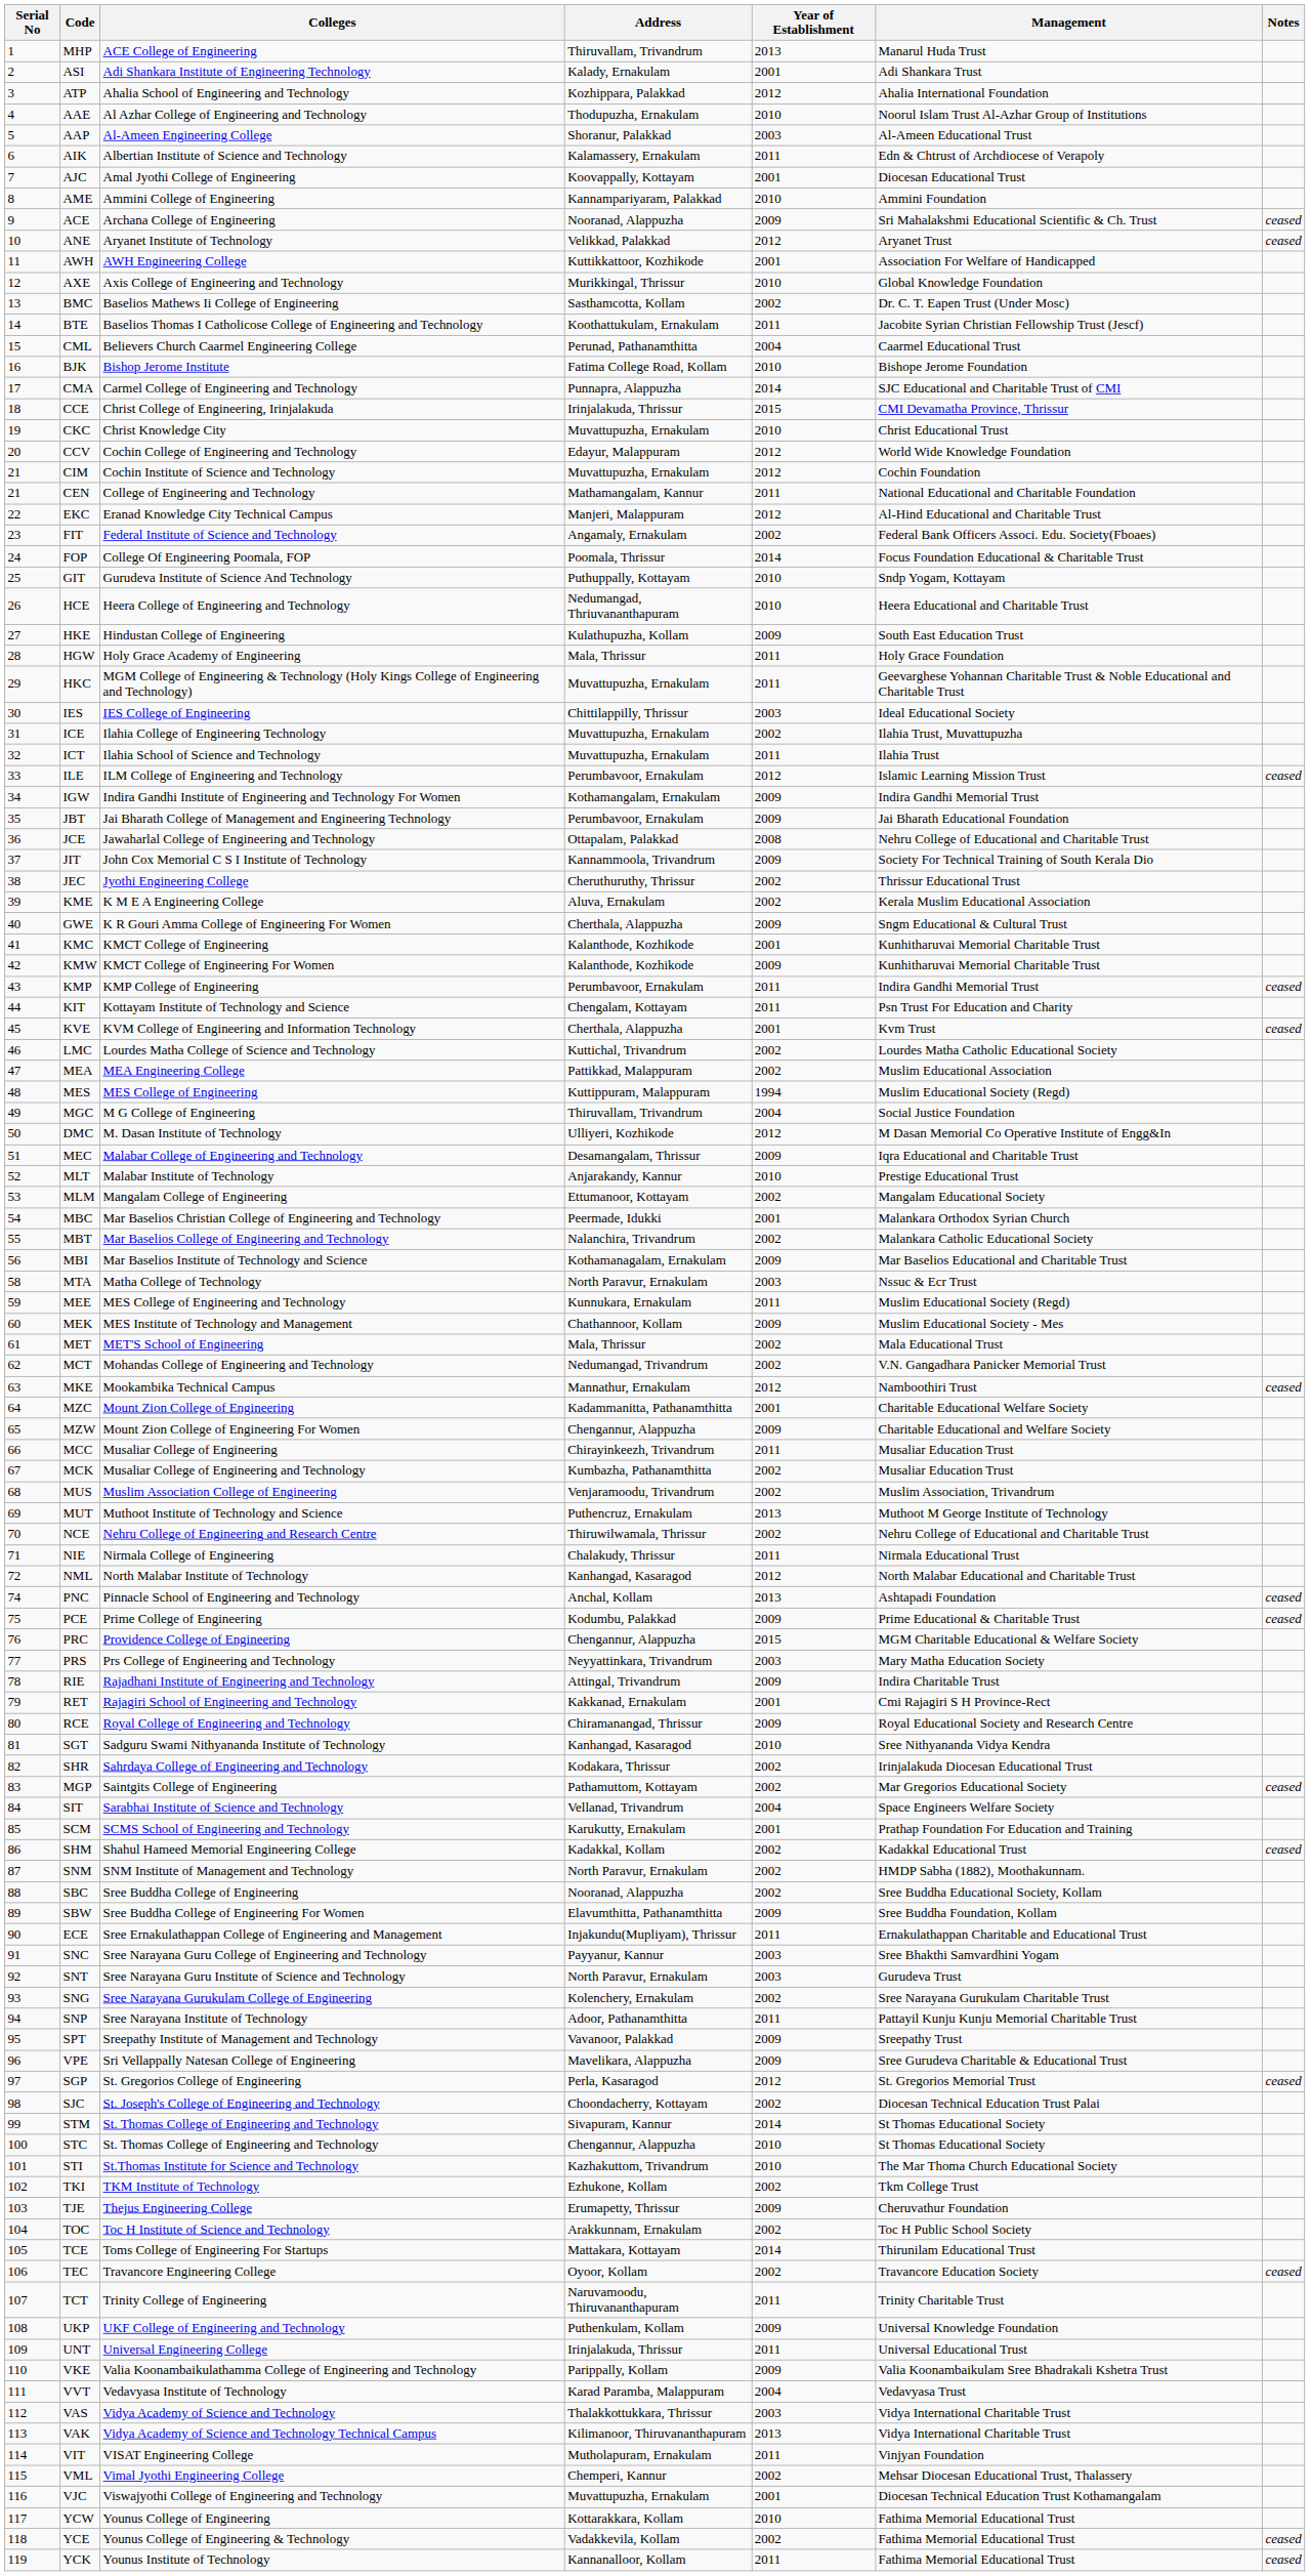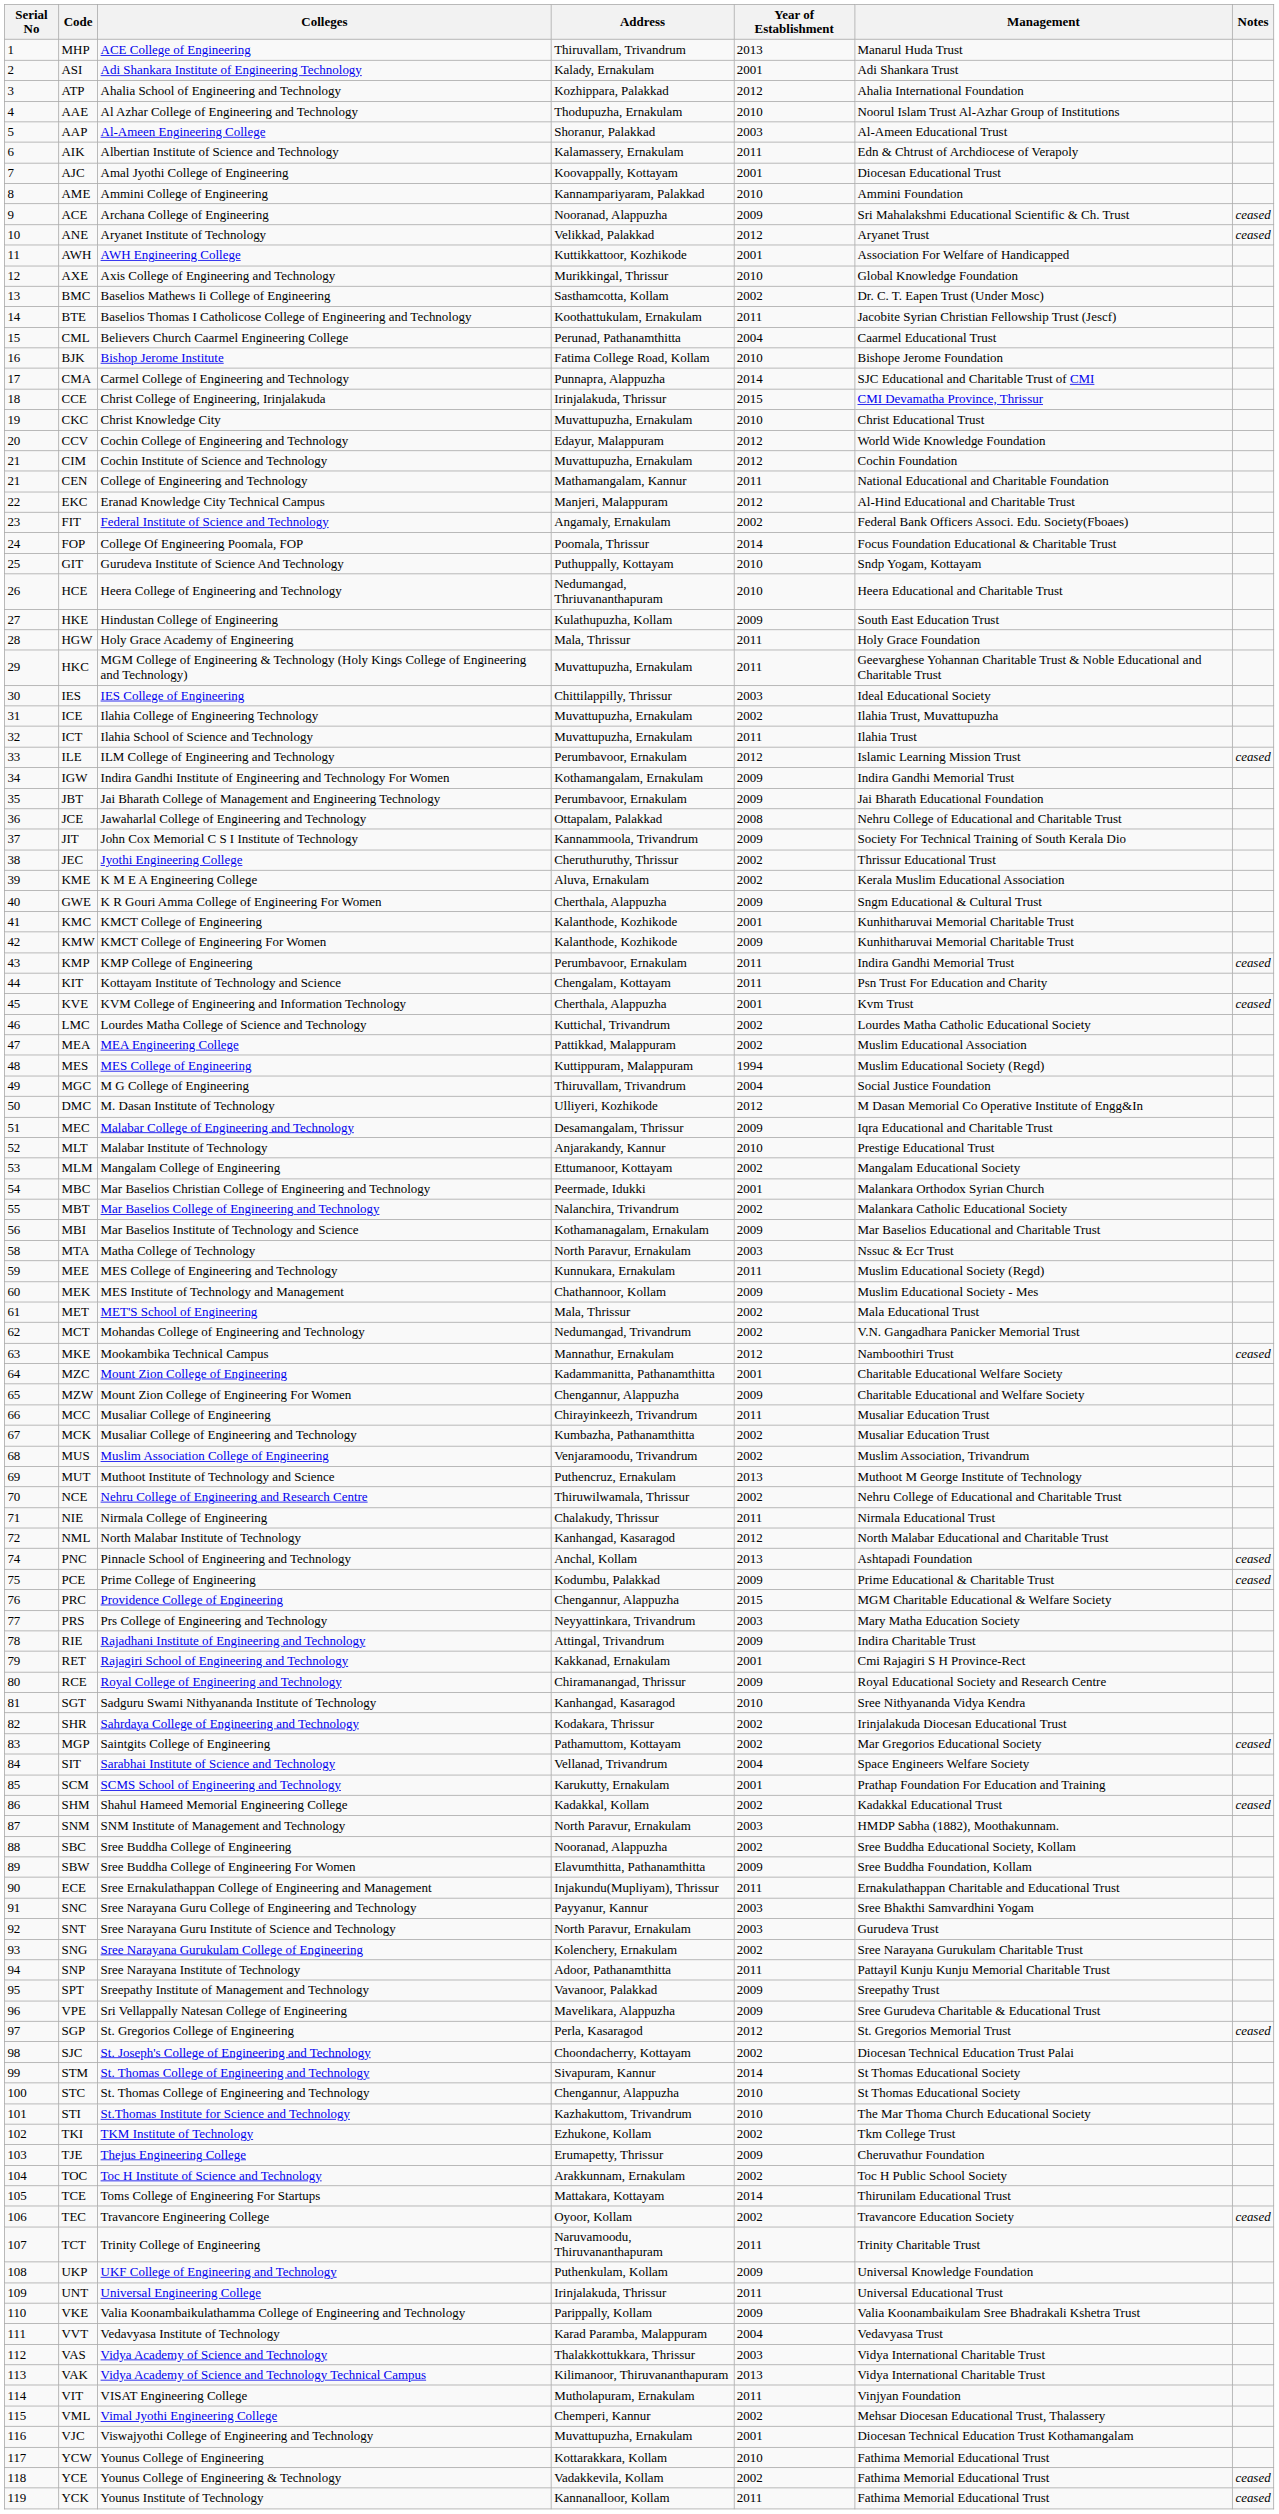SNM | Year of Establishment: 2002 -> 2003
